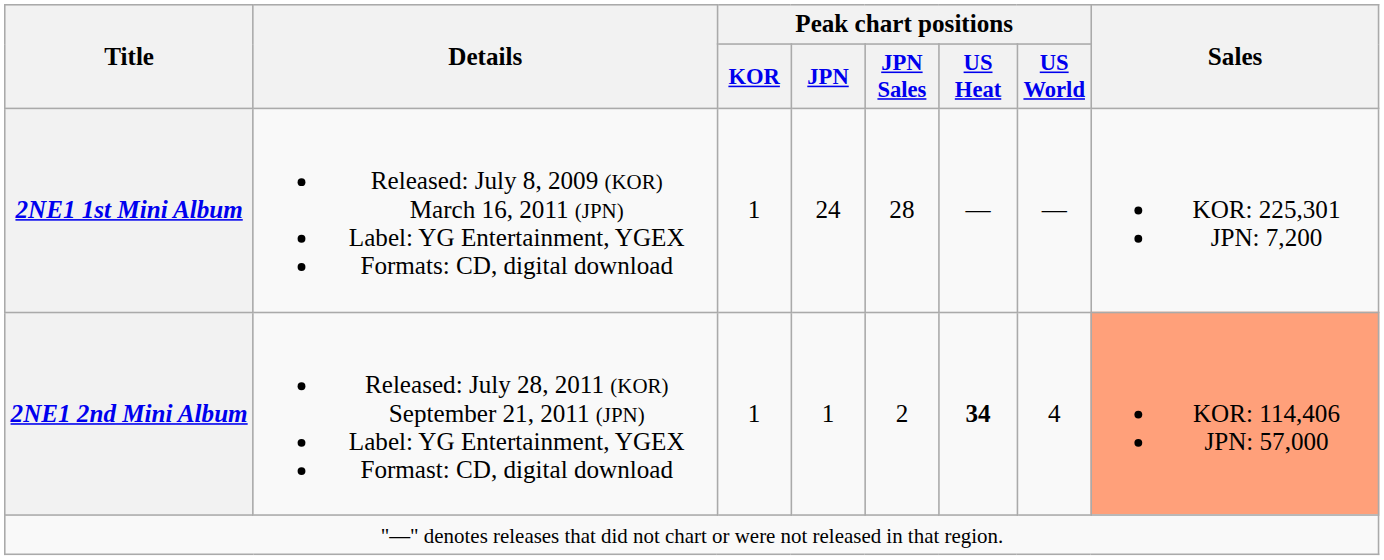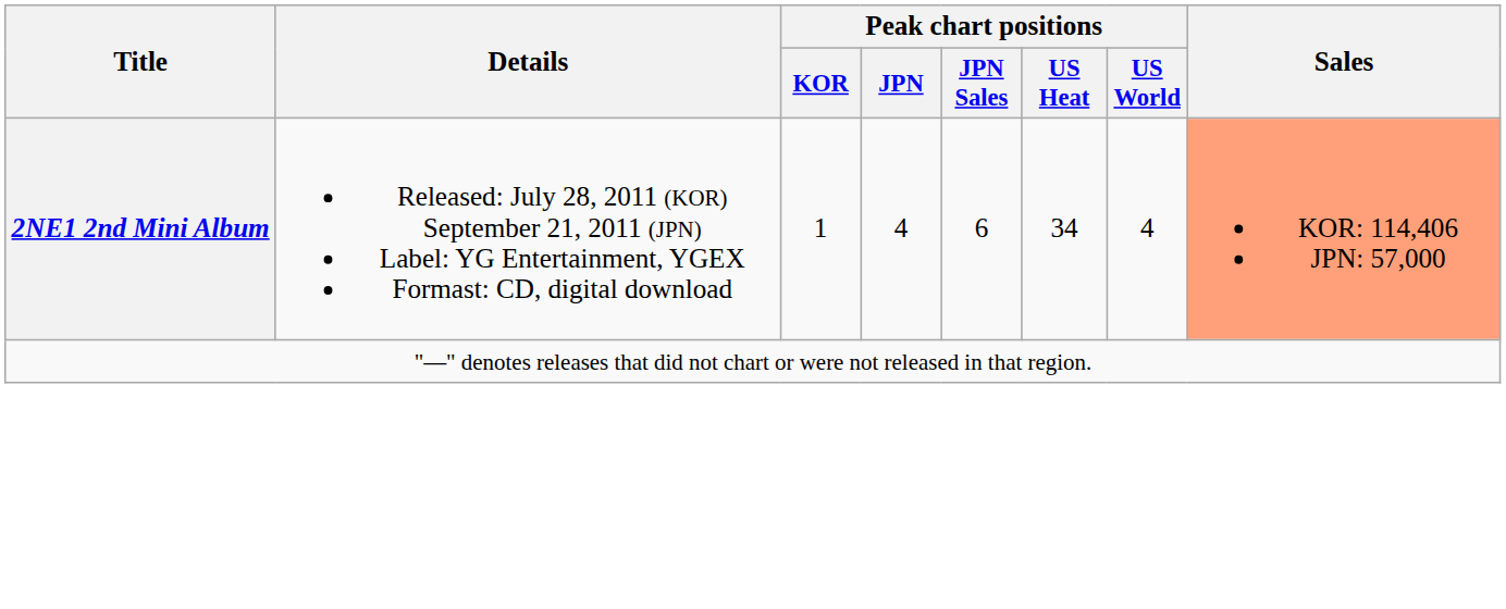- row: 2NE1 1st Mini Album | Released: July 8, 2009 (KOR) March 16, 2011 (JPN) Label: YG Entertainment, YGEX Formats: CD, digital download | 1 | 24 | 28 | — | — | KOR: 225,301 JPN: 7,200
2NE1 2nd Mini Album | Peak chart positions / JPN: 1 -> 4
2NE1 2nd Mini Album | Peak chart positions / JPN Sales: 2 -> 6
2NE1 2nd Mini Album | Peak chart positions / US Heat: bold -> normal
